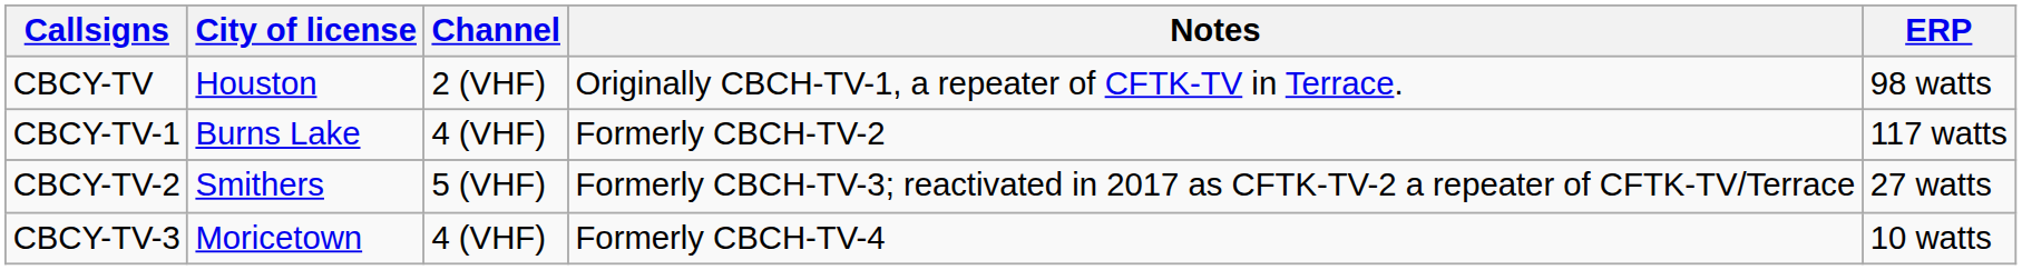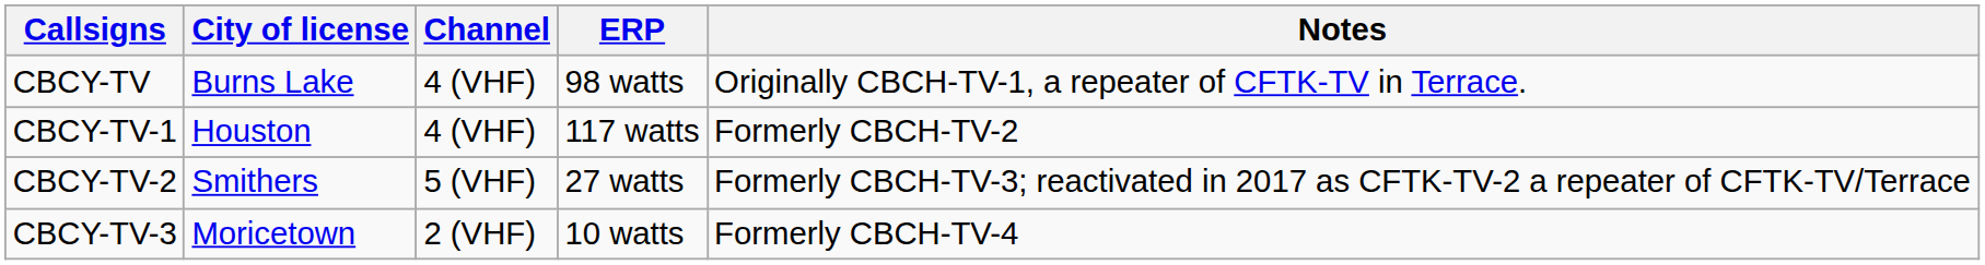columns swapped: ERP <-> Notes
CBCY-TV | City of license: Houston -> Burns Lake
CBCY-TV | Channel: 2 (VHF) -> 4 (VHF)
CBCY-TV-1 | City of license: Burns Lake -> Houston
CBCY-TV-3 | Channel: 4 (VHF) -> 2 (VHF)
